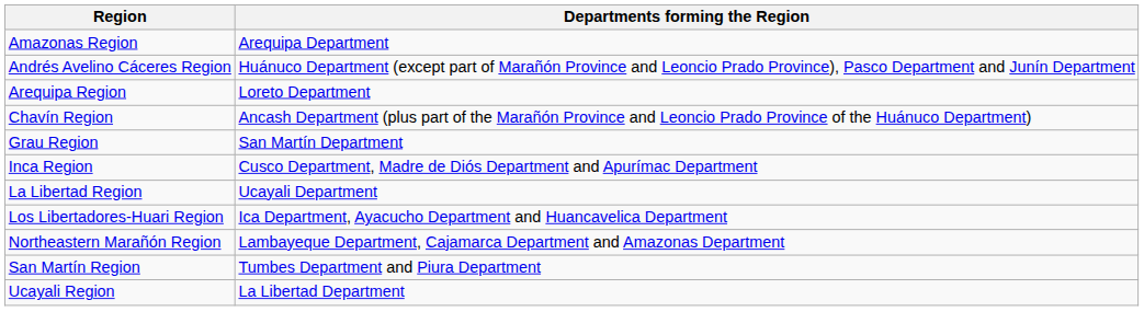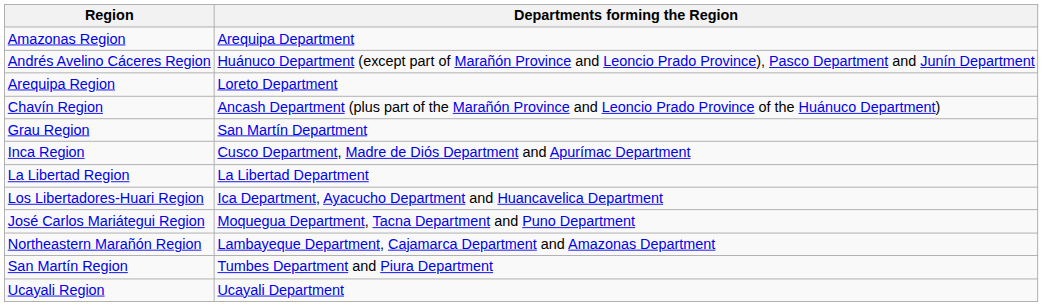La Libertad Region | Departments forming the Region: Ucayali Department -> La Libertad Department
+ row: José Carlos Mariátegui Region | Moquegua Department, Tacna Department and Puno Department
Ucayali Region | Departments forming the Region: La Libertad Department -> Ucayali Department
